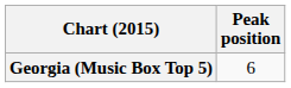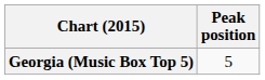Georgia (Music Box Top 5) | Peak position: 6 -> 5
